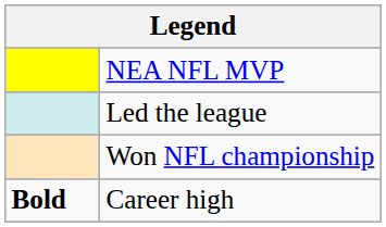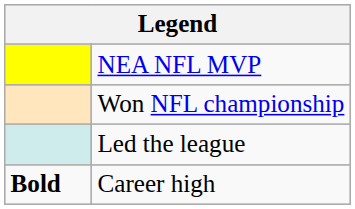rows swapped: Won NFL championship <-> Led the league
